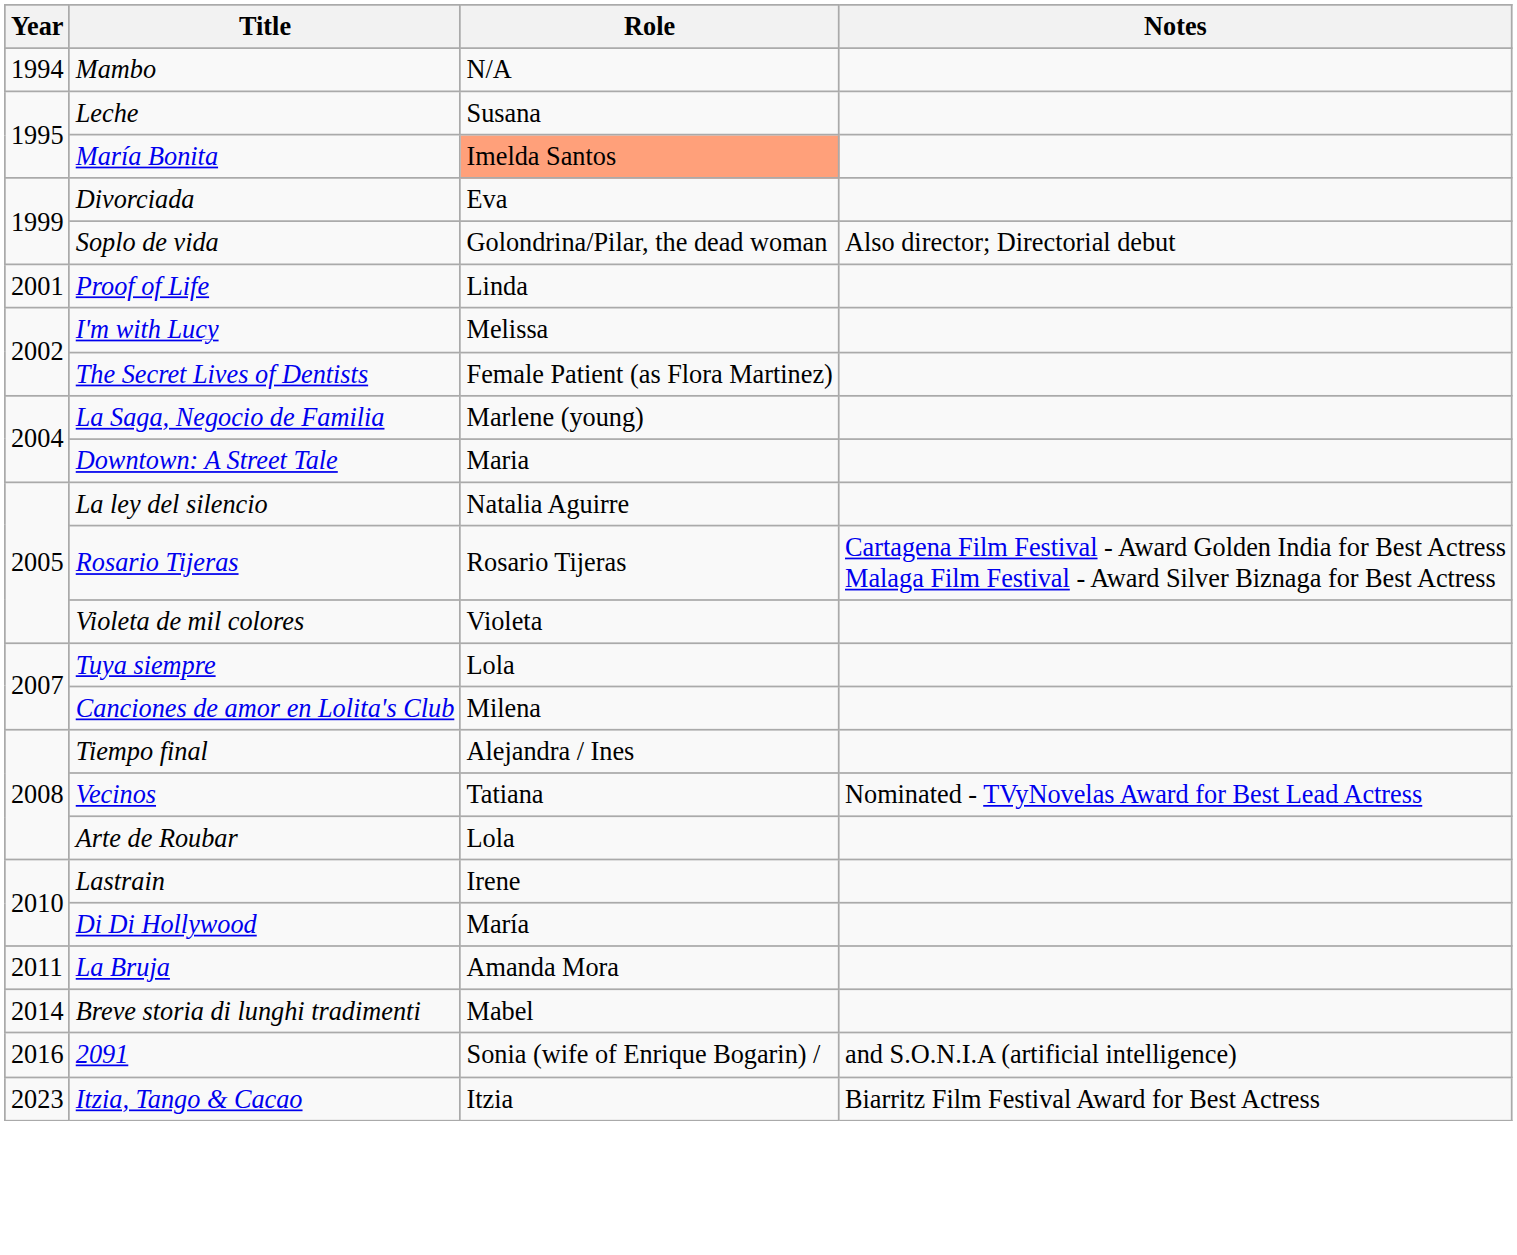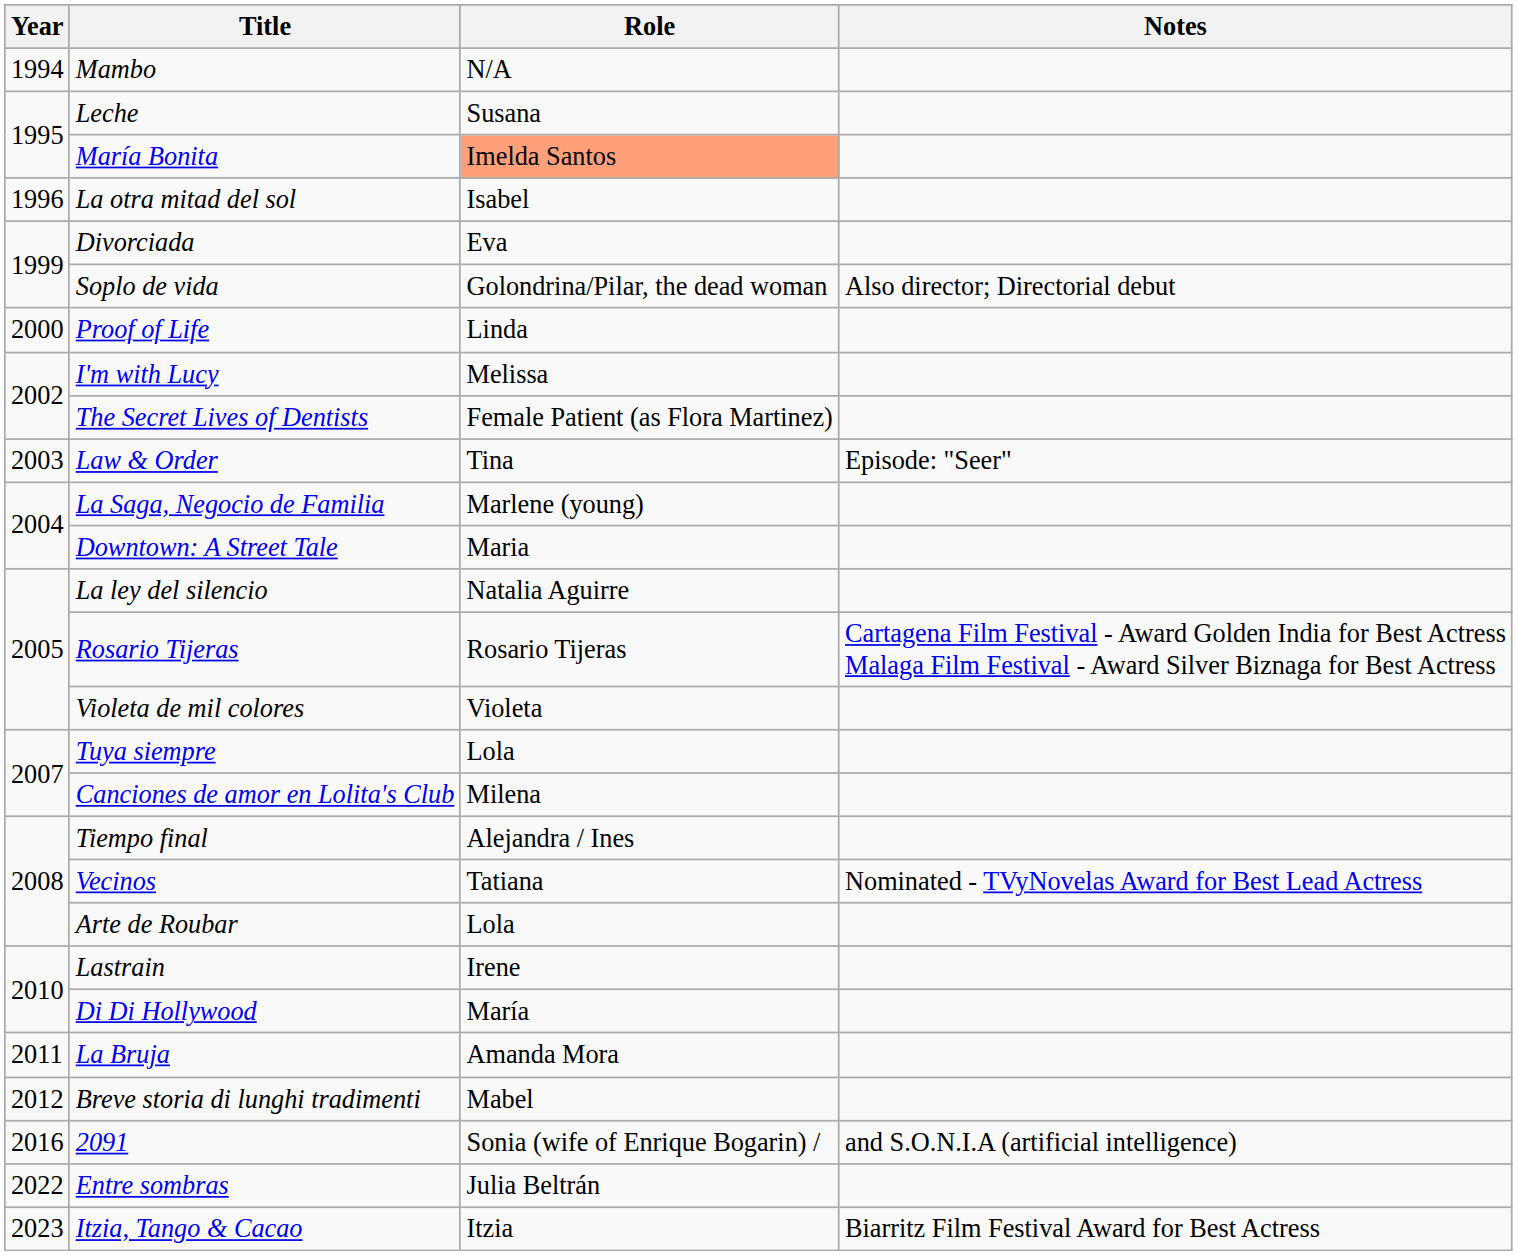+ row: 1996 | La otra mitad del sol | Isabel
Proof of Life | Year: 2001 -> 2000
+ row: 2003 | Law & Order | Tina | Episode: "Seer"
Breve storia di lunghi tradimenti | Year: 2014 -> 2012
+ row: 2022 | Entre sombras | Julia Beltrán
